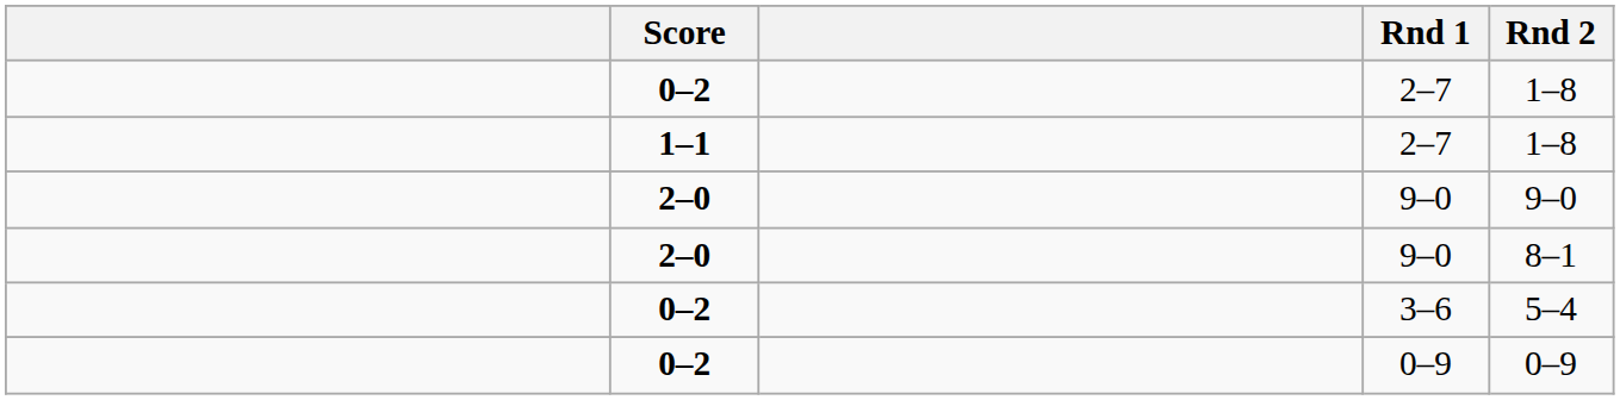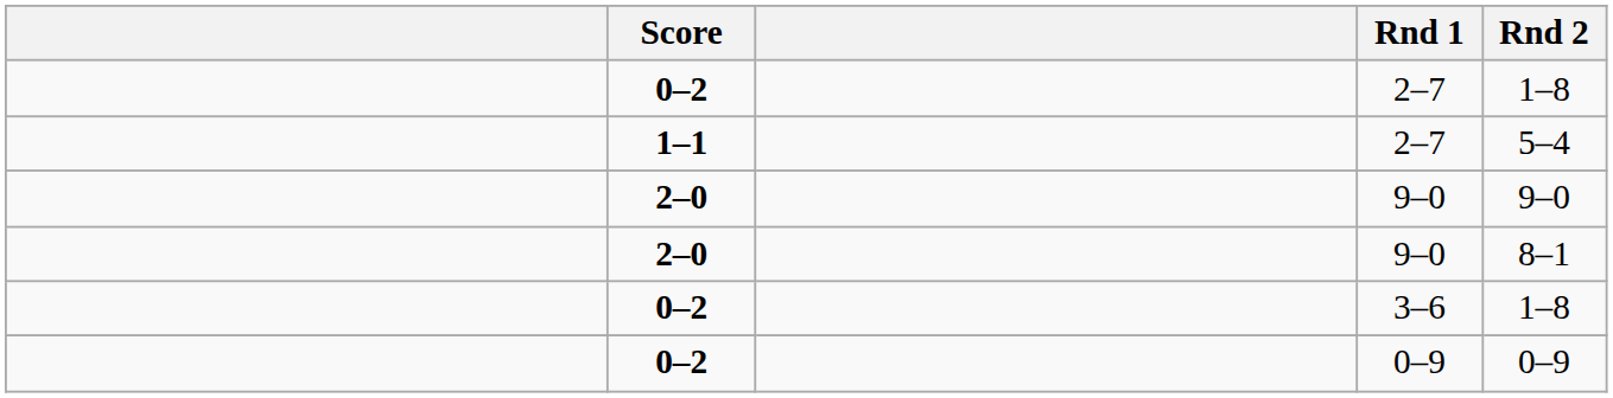1–1 / 2–7 | Rnd 2: 1–8 -> 5–4
3–6 | Rnd 2: 5–4 -> 1–8
